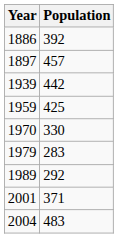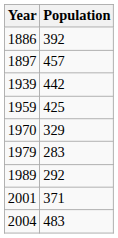1970 | Population: 330 -> 329
